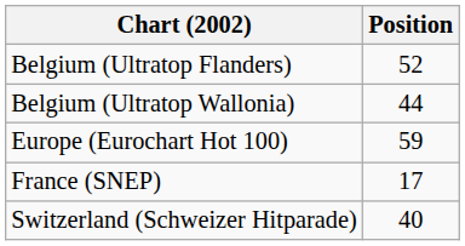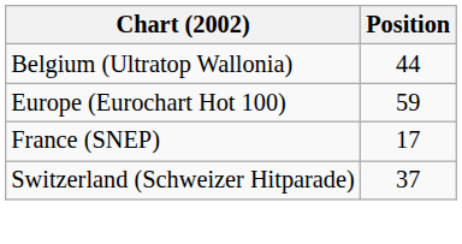- row: Belgium (Ultratop Flanders) | 52
Switzerland (Schweizer Hitparade) | Position: 40 -> 37
